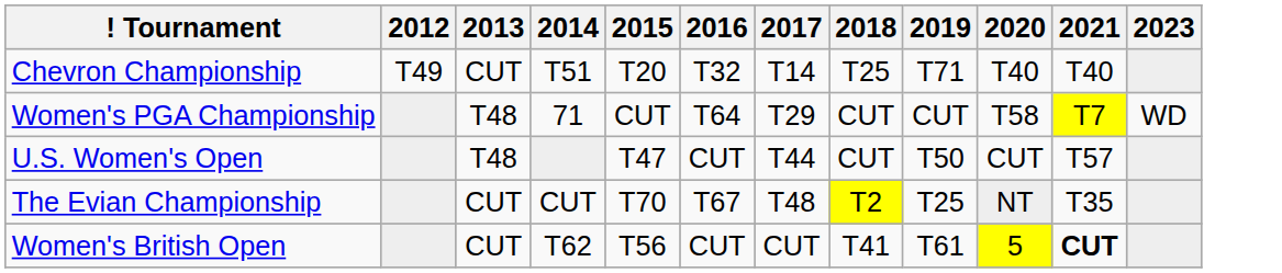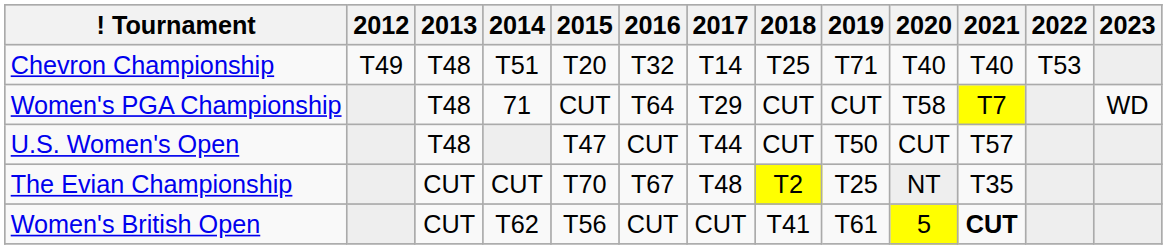+ column: 2022 | T53
Chevron Championship | 2013: CUT -> T48
